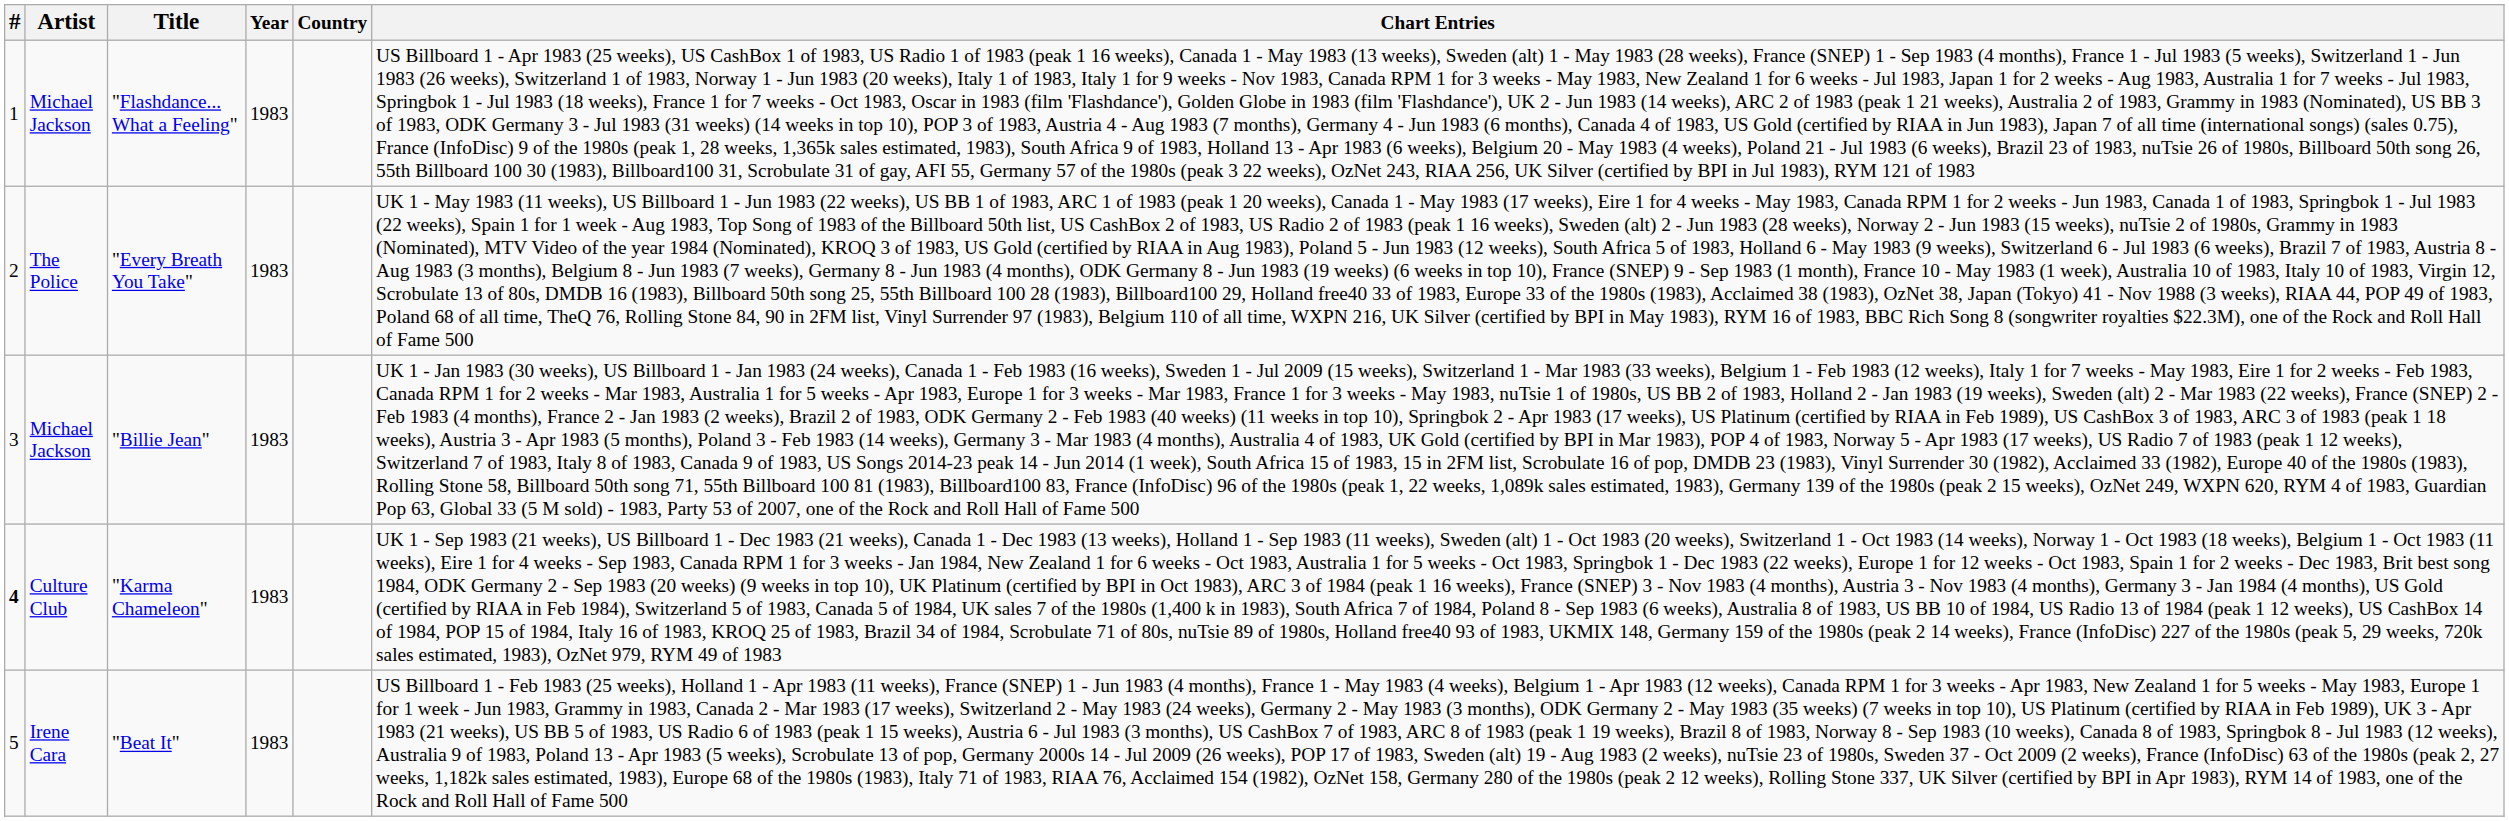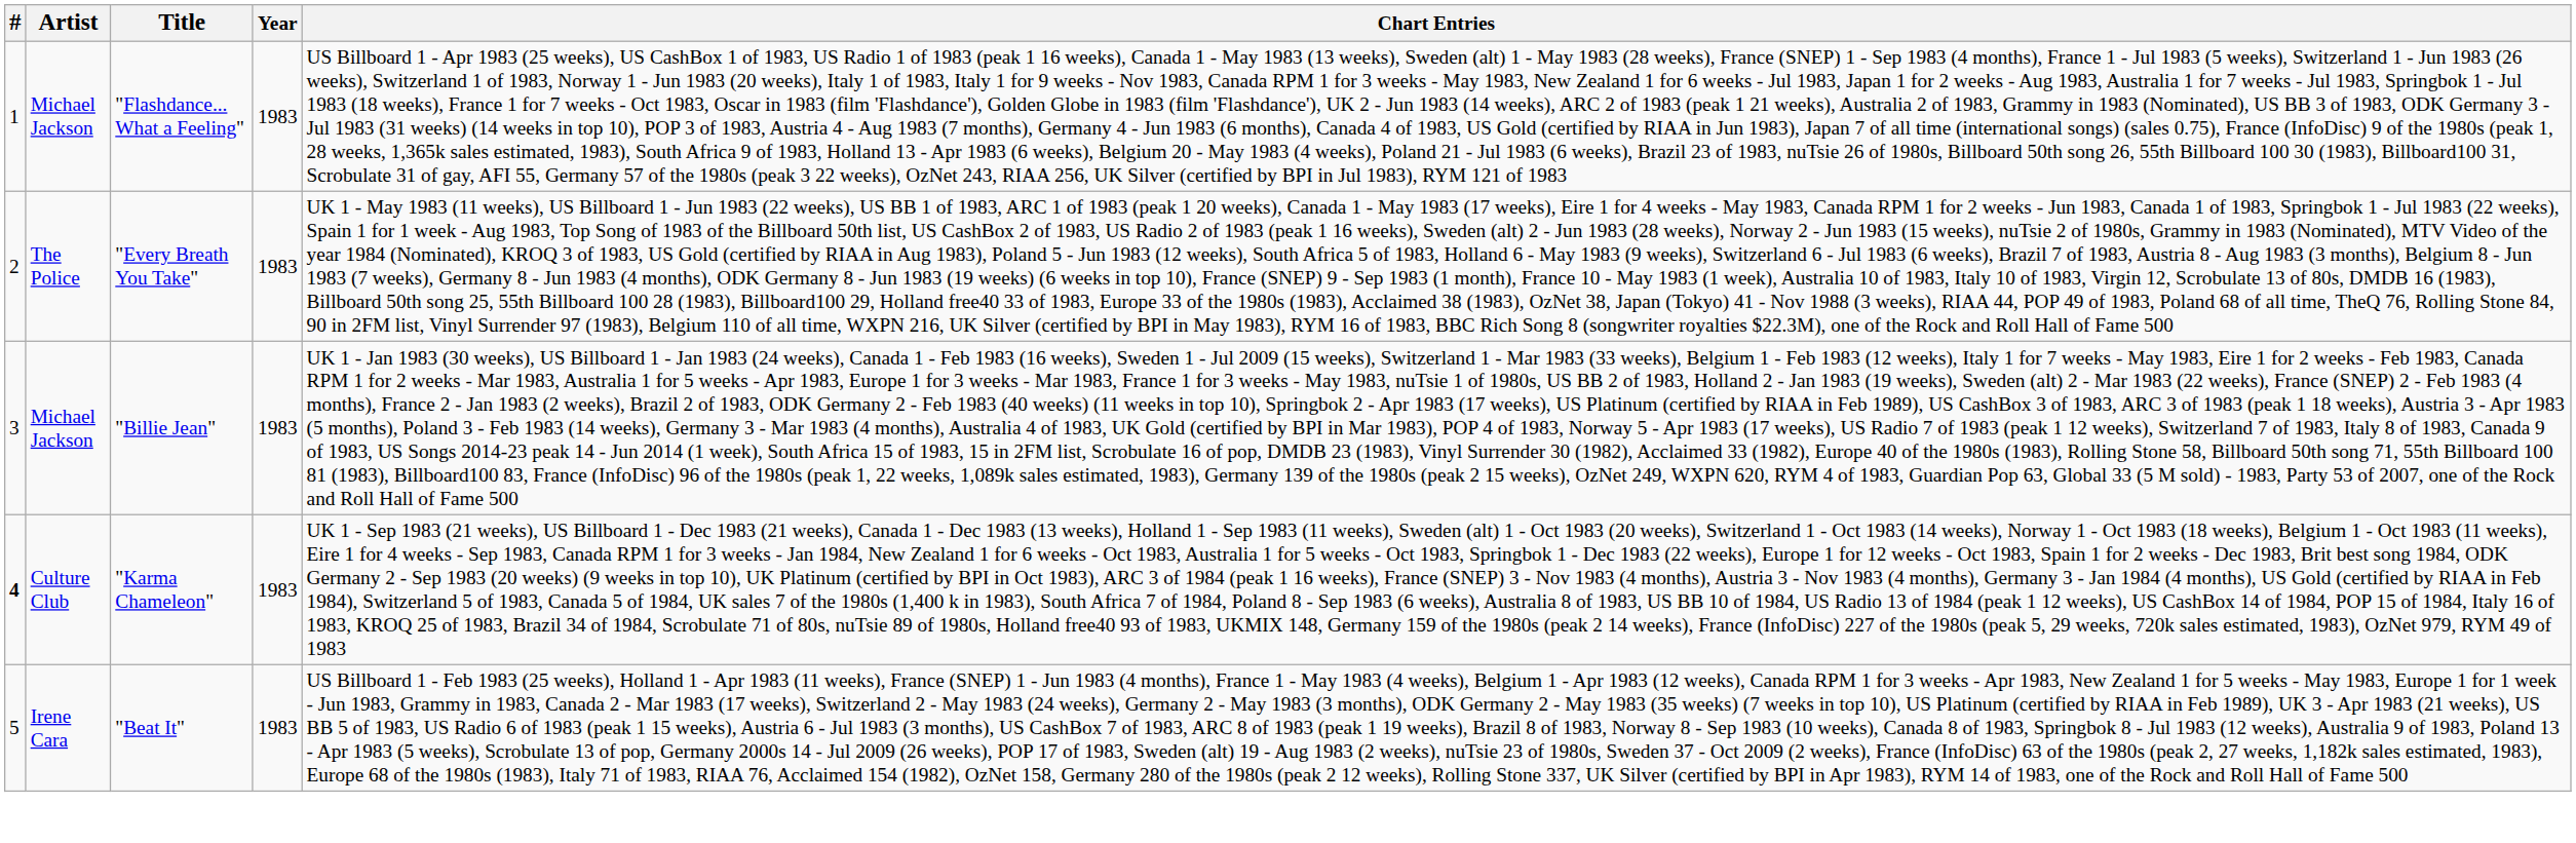- column: Country
